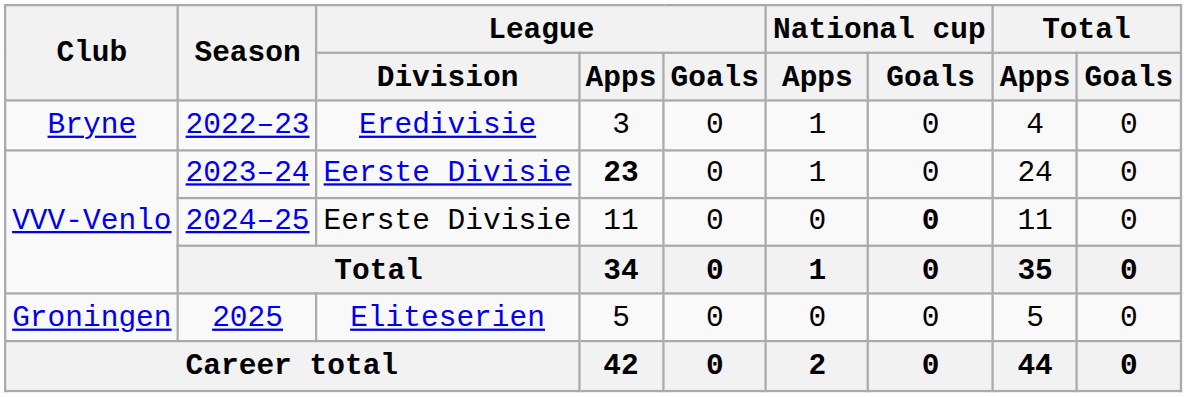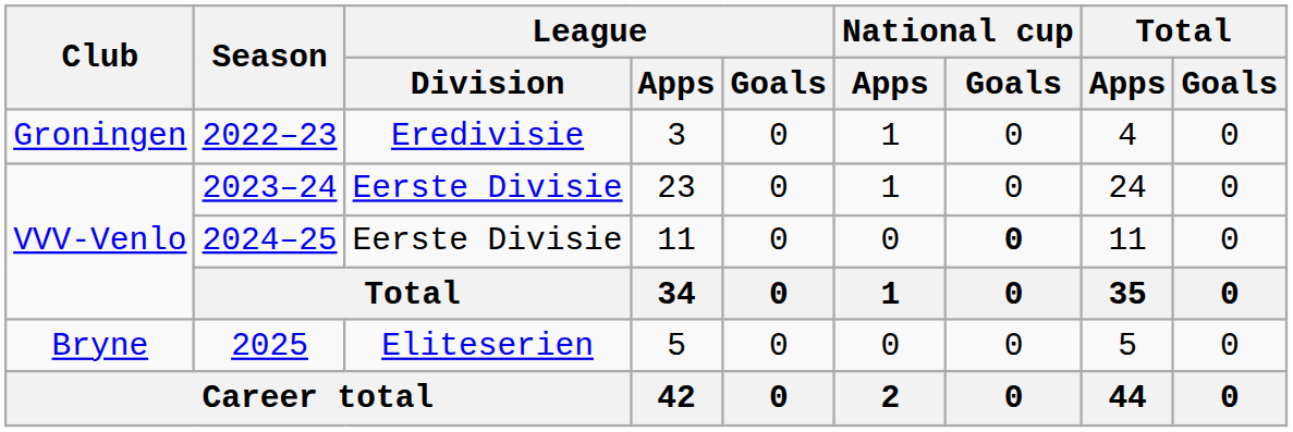2022–23 | Club: Bryne -> Groningen
2023–24 | League / Apps: bold -> normal
2025 | Club: Groningen -> Bryne
